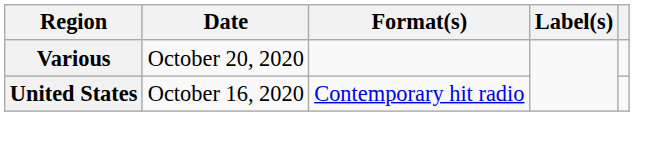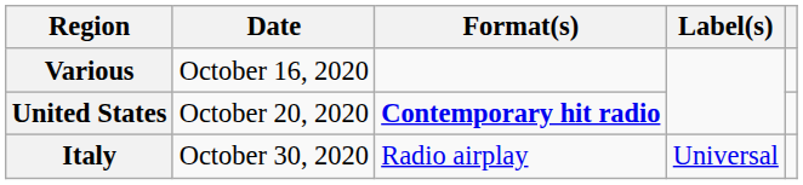Various | Date: October 20, 2020 -> October 16, 2020
United States | Date: October 16, 2020 -> October 20, 2020
United States | Format(s): normal -> bold
+ row: Italy | October 30, 2020 | Radio airplay | Universal
